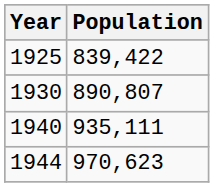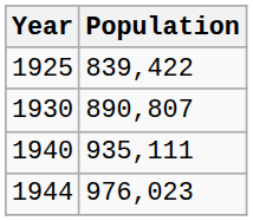1944 | Population: 970,623 -> 976,023
